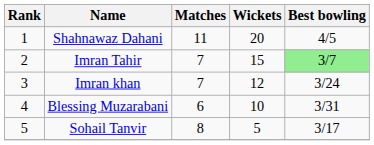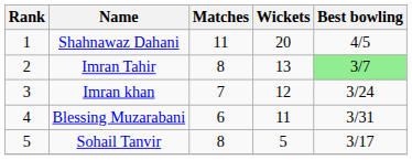Imran Tahir | Matches: 7 -> 8
Imran Tahir | Wickets: 15 -> 13
Blessing Muzarabani | Wickets: 10 -> 11
